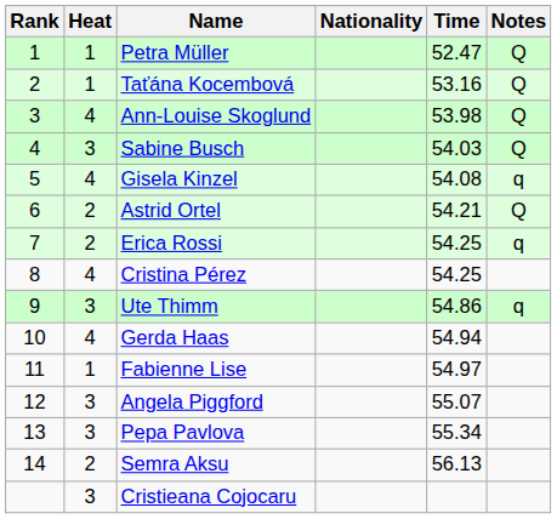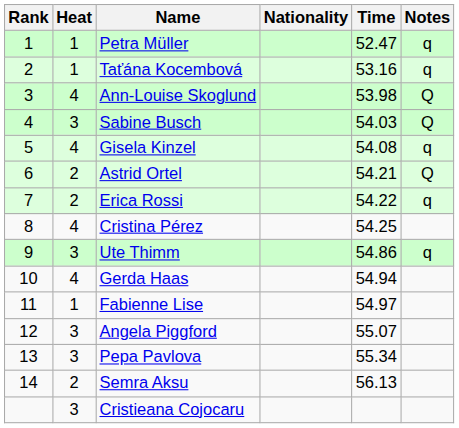Petra Müller | Notes: Q -> q
Taťána Kocembová | Notes: Q -> q
Erica Rossi | Time: 54.25 -> 54.22
